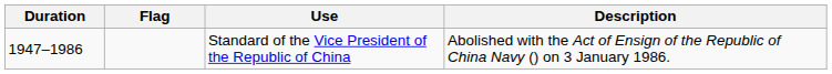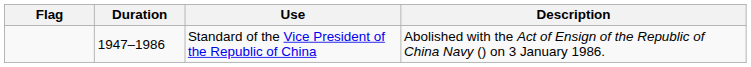columns swapped: Flag <-> Duration
